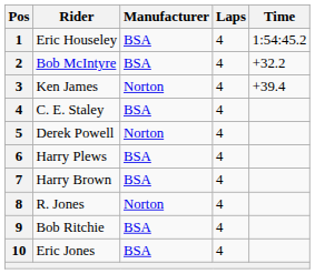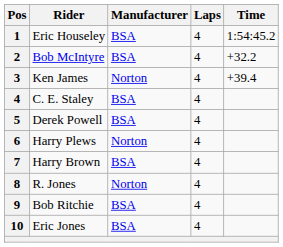Derek Powell | Manufacturer: Norton -> BSA
Harry Plews | Manufacturer: BSA -> Norton
